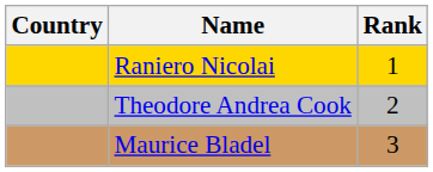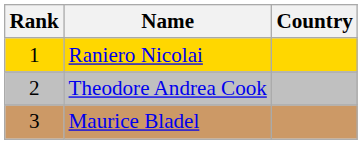columns swapped: Rank <-> Country
